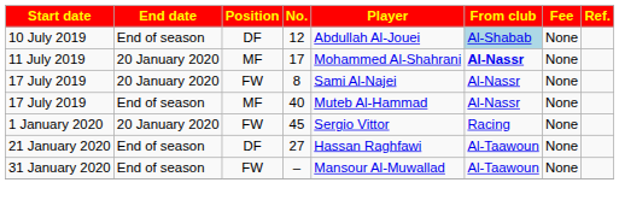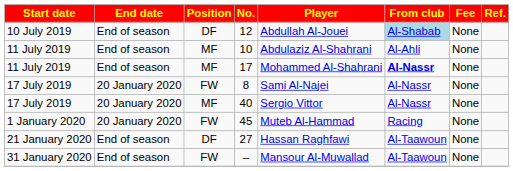+ row: 11 July 2019 | End of season | MF | 10 | Abdulaziz Al-Shahrani | Al-Ahli | None
17 | End date: 20 January 2020 -> End of season
40 | End date: End of season -> 20 January 2020
40 | Player: Muteb Al-Hammad -> Sergio Vittor
45 | Player: Sergio Vittor -> Muteb Al-Hammad
